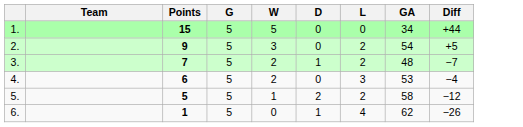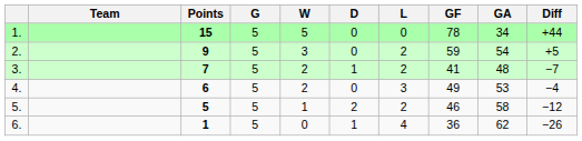+ column: GF | 78 | 59 | 41 | 49 | 46 | 36
